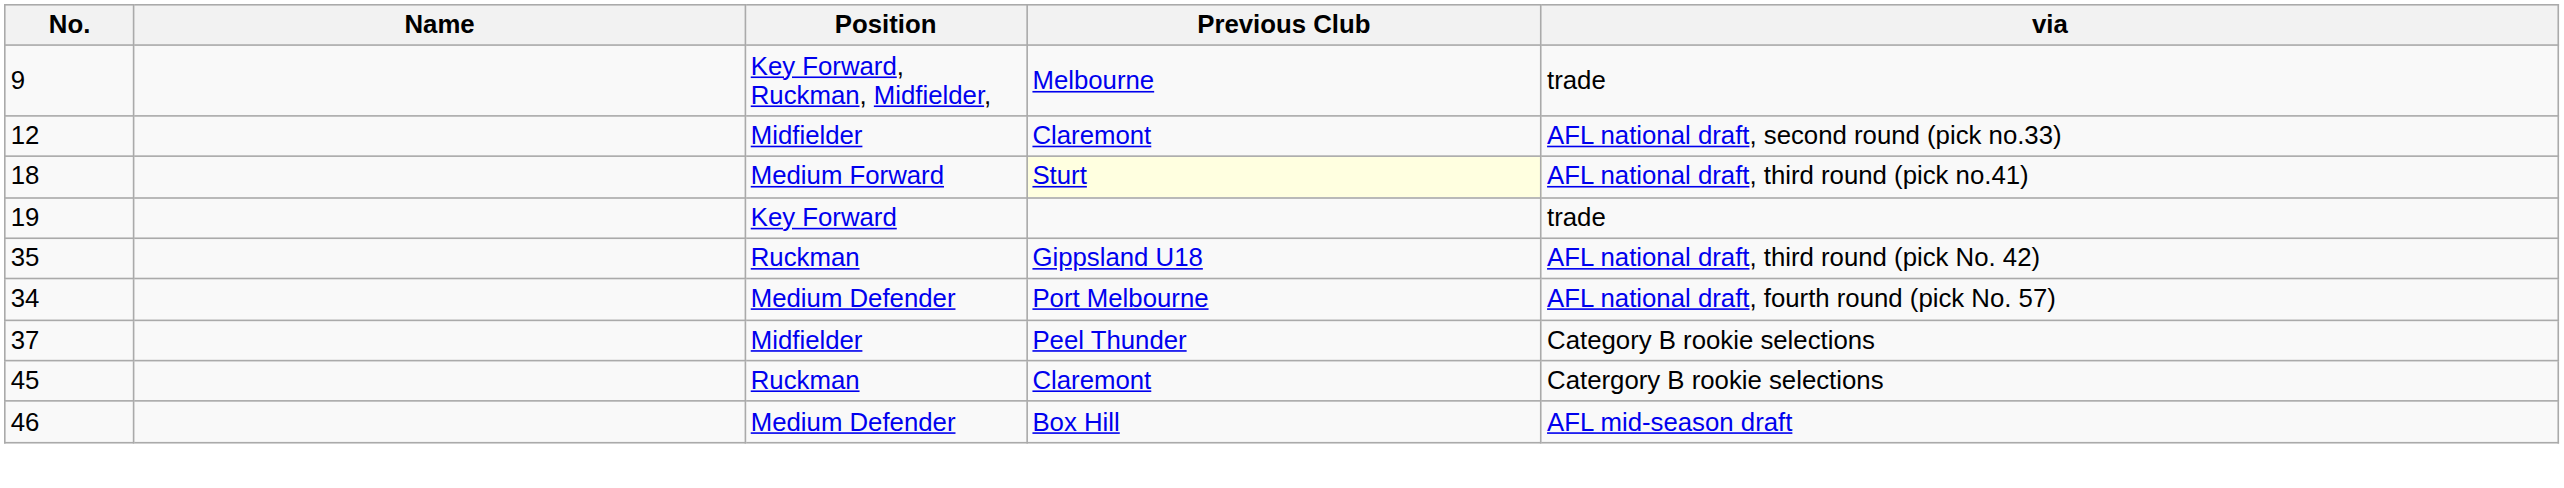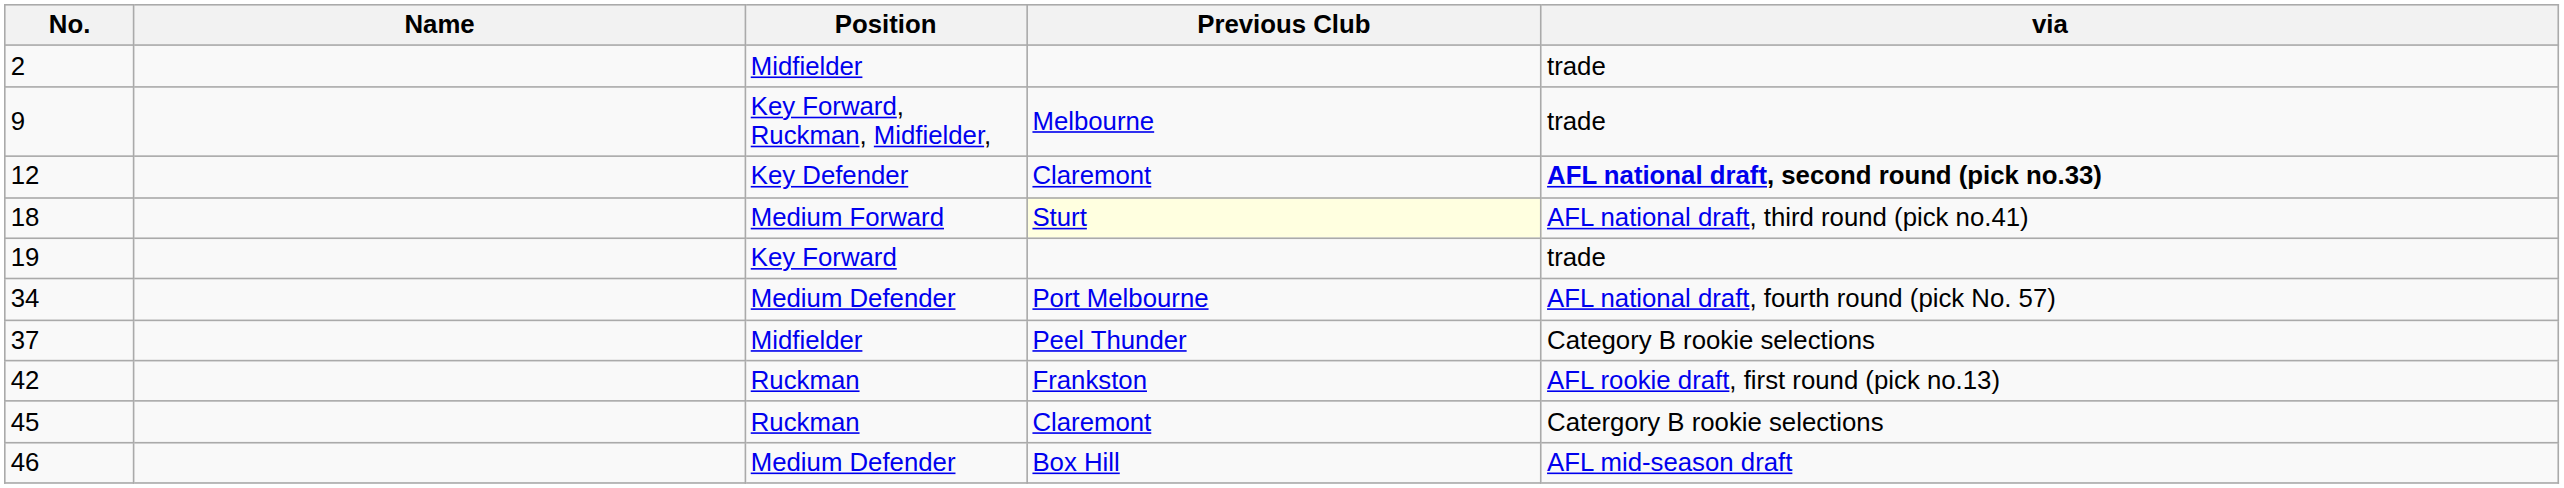+ row: 2 | Midfielder | trade
12 | Position: Midfielder -> Key Defender
12 | via: normal -> bold
- row: 35 | Ruckman | Gippsland U18 | AFL national draft, third round (pick No. 42)
+ row: 42 | Ruckman | Frankston | AFL rookie draft, first round (pick no.13)
